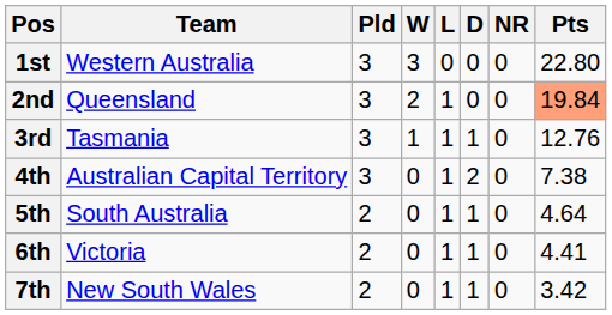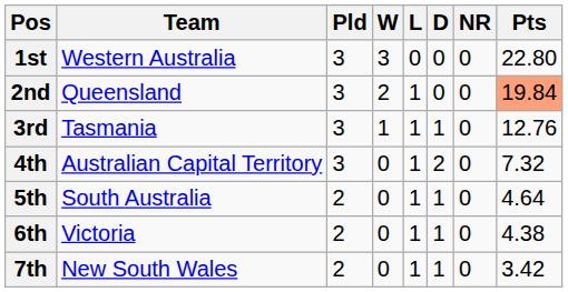4th | Pts: 7.38 -> 7.32
6th | Pts: 4.41 -> 4.38
